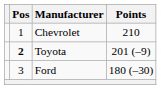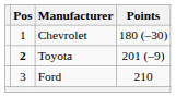Chevrolet | Points: 210 -> 180 (–30)
Ford | Points: 180 (–30) -> 210
